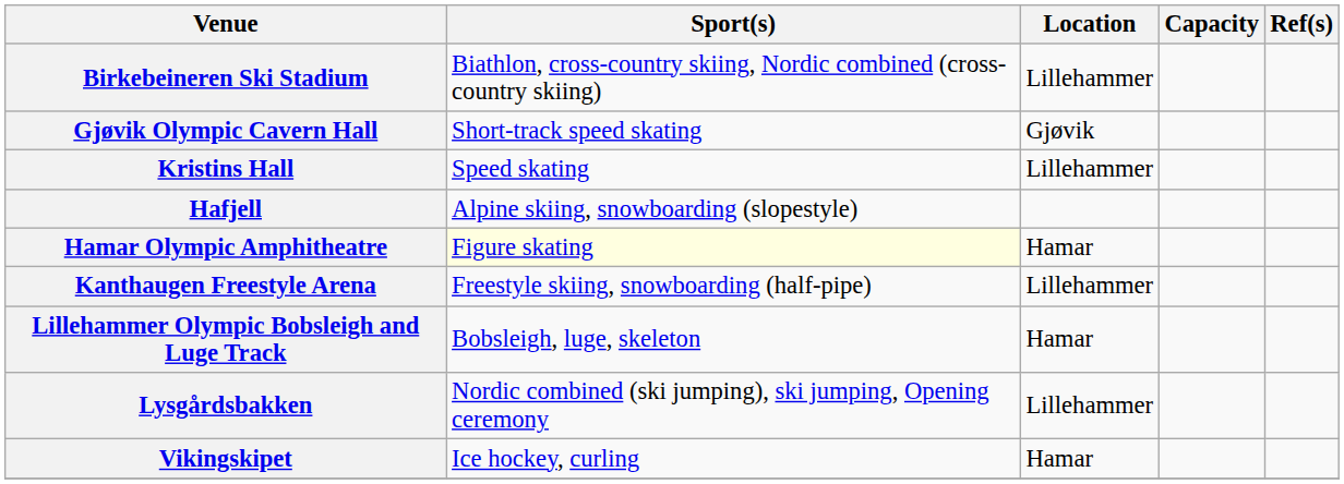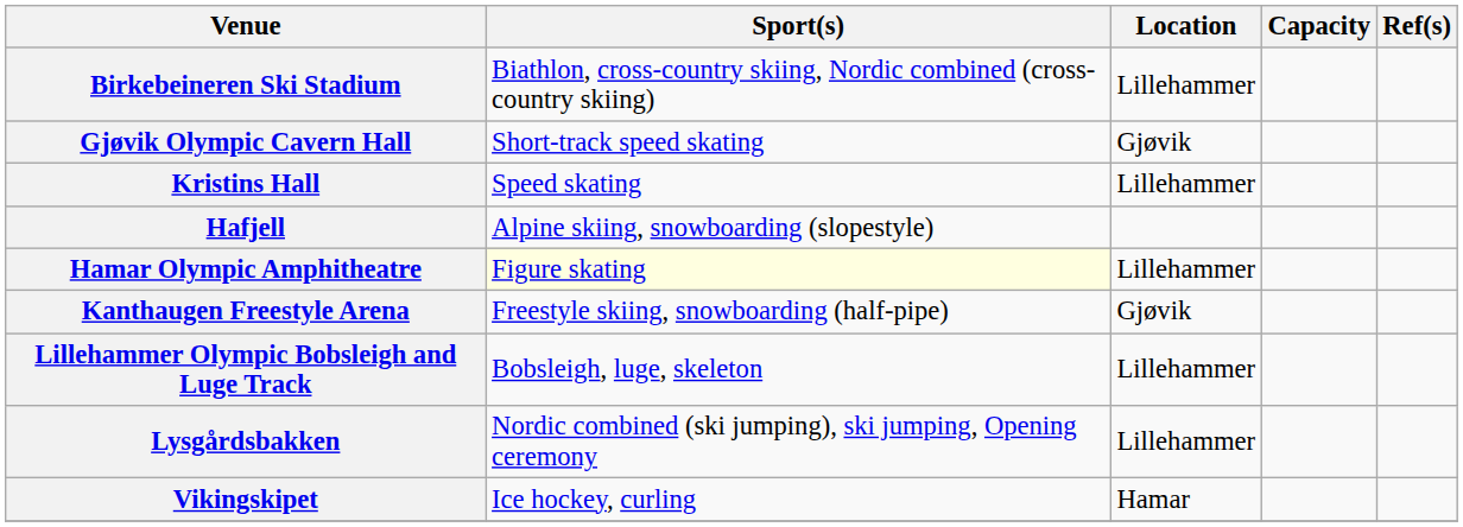Hamar Olympic Amphitheatre | Location: Hamar -> Lillehammer
Kanthaugen Freestyle Arena | Location: Lillehammer -> Gjøvik
Lillehammer Olympic Bobsleigh and Luge Track | Location: Hamar -> Lillehammer
